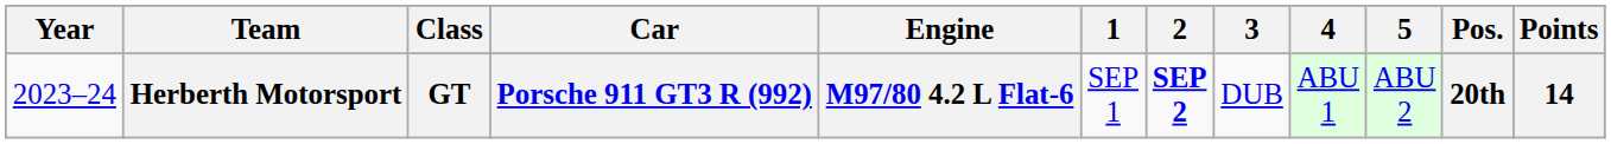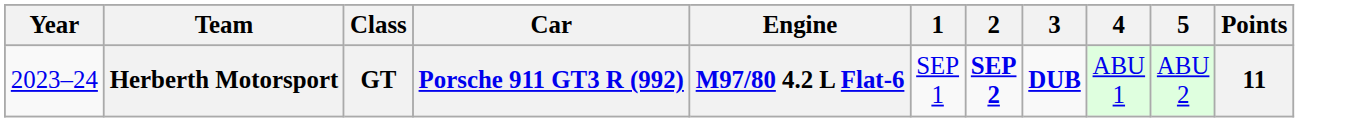- column: Pos. | 20th
Herberth Motorsport | 3: normal -> bold
Herberth Motorsport | Points: 14 -> 11
